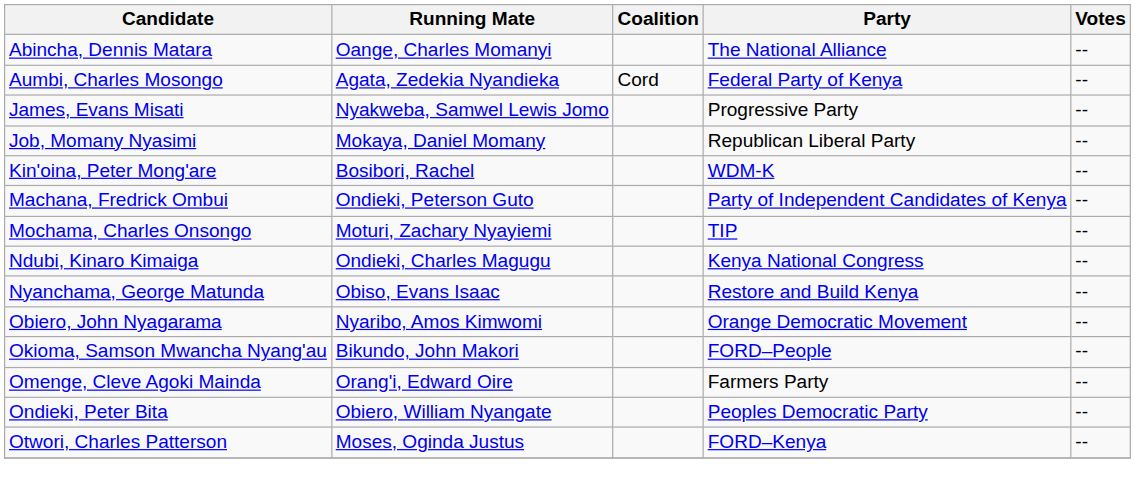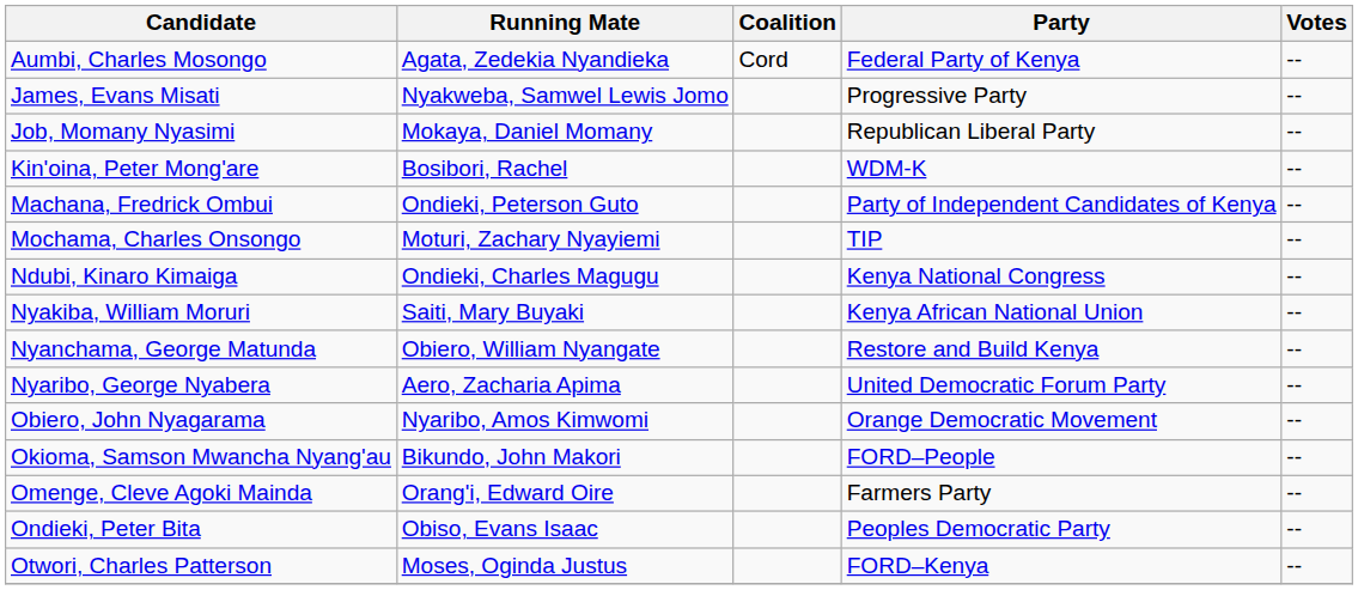- row: Abincha, Dennis Matara | Oange, Charles Momanyi | The National Alliance | --
+ row: Nyakiba, William Moruri | Saiti, Mary Buyaki | Kenya African National Union | --
Nyanchama, George Matunda | Running Mate: Obiso, Evans Isaac -> Obiero, William Nyangate
+ row: Nyaribo, George Nyabera | Aero, Zacharia Apima | United Democratic Forum Party | --
Ondieki, Peter Bita | Running Mate: Obiero, William Nyangate -> Obiso, Evans Isaac
